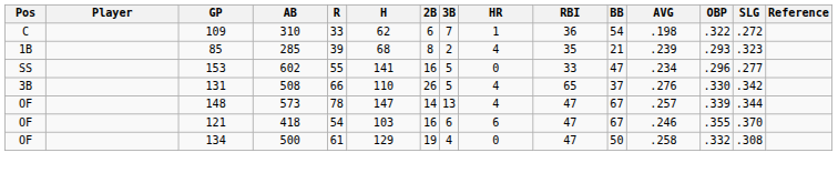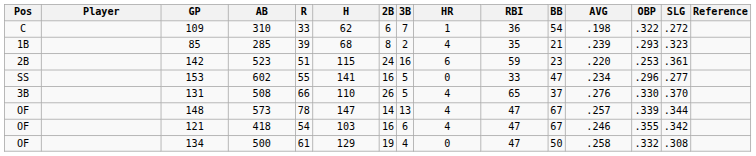+ row: 2B | 142 | 523 | 51 | 115 | 24 | 16 | 6 | 59 | 23 | .220 | .253 | .361
131 | SLG: .342 -> .370
121 | HR: 6 -> 4
121 | SLG: .370 -> .342
